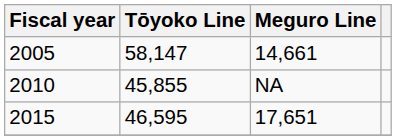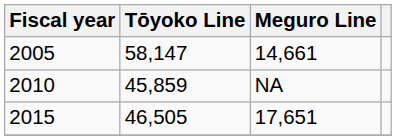2010 | Tōyoko Line: 45,855 -> 45,859
2015 | Tōyoko Line: 46,595 -> 46,505
